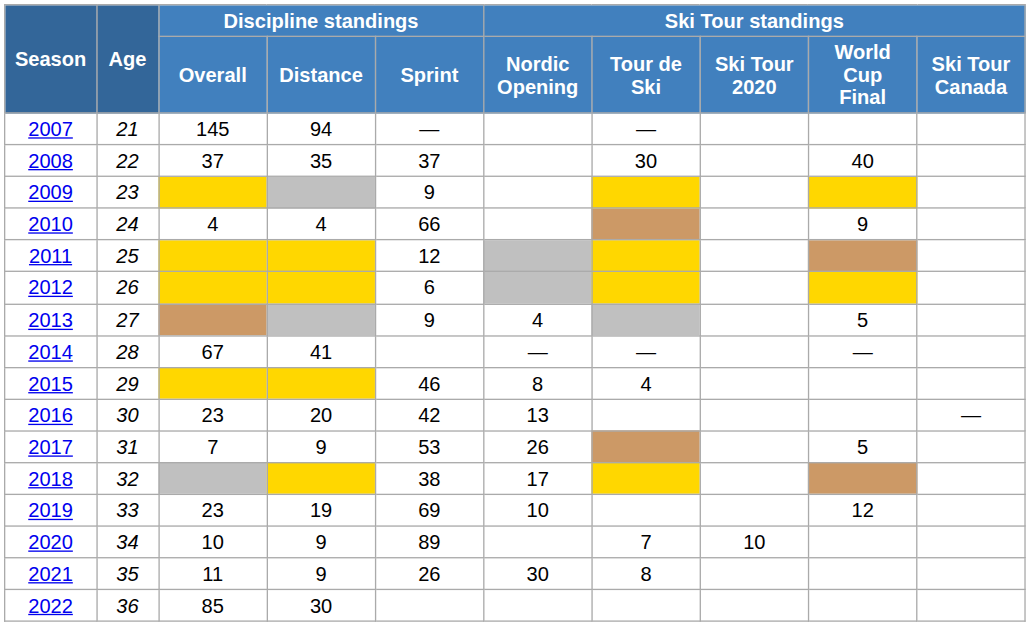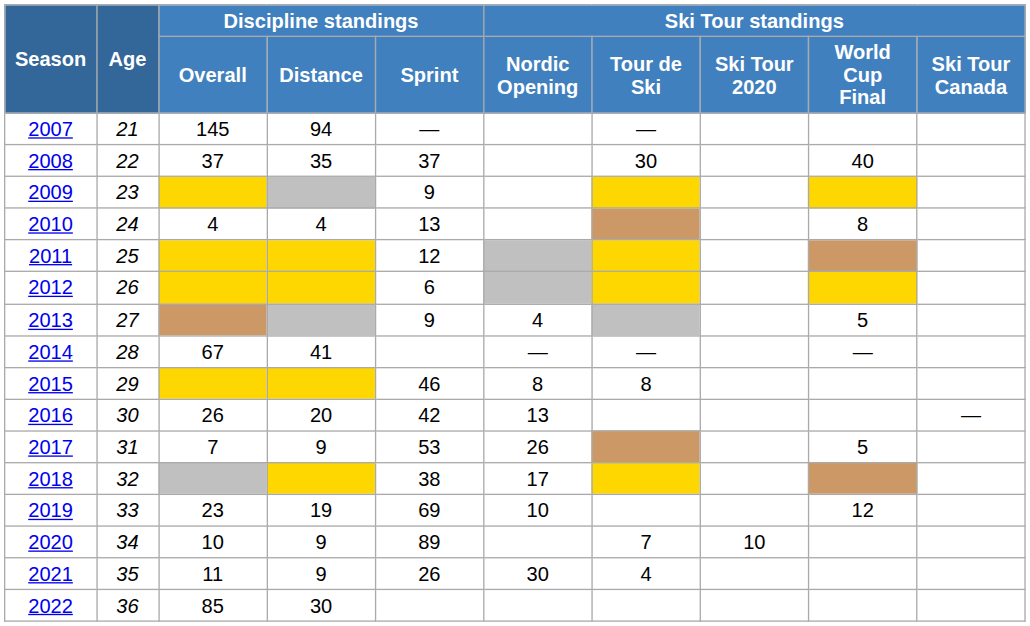2010 | Discipline standings / Sprint: 66 -> 13
2010 | Ski Tour standings / World Cup Final: 9 -> 8
2015 | Ski Tour standings / Tour de Ski: 4 -> 8
2016 | Discipline standings / Overall: 23 -> 26
2021 | Ski Tour standings / Tour de Ski: 8 -> 4
